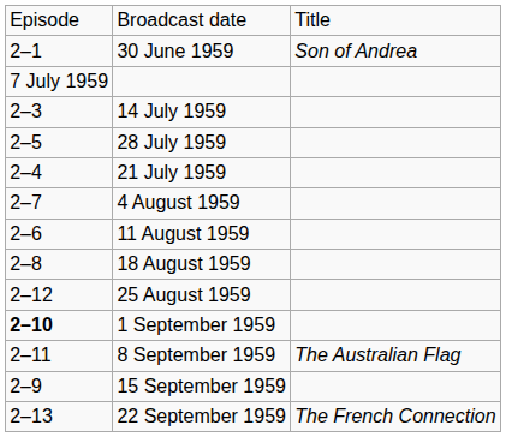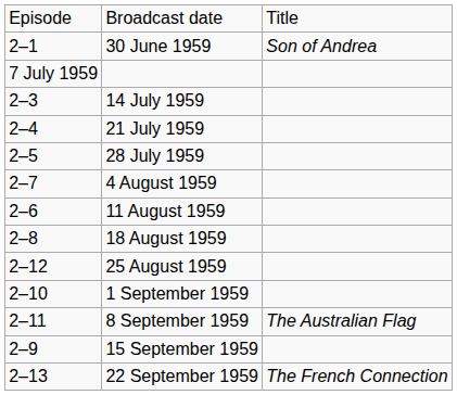rows swapped: 21 July 1959 <-> 28 July 1959
1 September 1959 | column 1: bold -> normal
